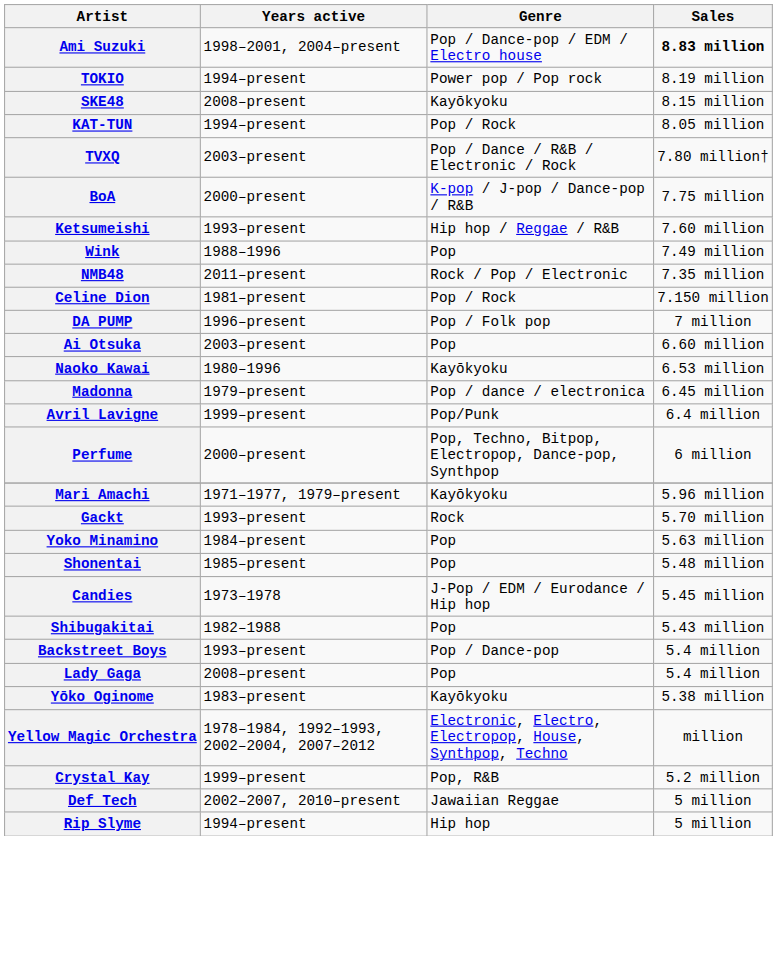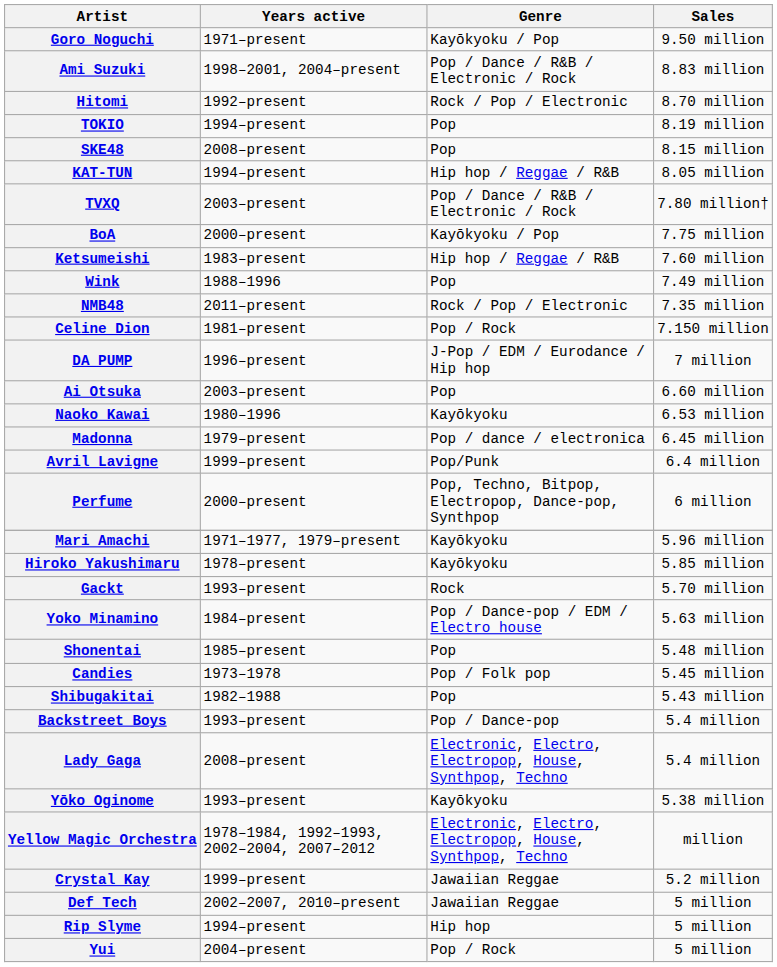+ row: Goro Noguchi | 1971–present | Kayōkyoku / Pop | 9.50 million
Ami Suzuki | Genre: Pop / Dance-pop / EDM / Electro house -> Pop / Dance / R&B / Electronic / Rock
Ami Suzuki | Sales: bold -> normal
+ row: Hitomi | 1992–present | Rock / Pop / Electronic | 8.70 million
TOKIO | Genre: Power pop / Pop rock -> Pop
SKE48 | Genre: Kayōkyoku -> Pop
KAT-TUN | Genre: Pop / Rock -> Hip hop / Reggae / R&B
BoA | Genre: K-pop / J-pop / Dance-pop / R&B -> Kayōkyoku / Pop
Ketsumeishi | Years active: 1993–present -> 1983–present
DA PUMP | Genre: Pop / Folk pop -> J-Pop / EDM / Eurodance / Hip hop
+ row: Hiroko Yakushimaru | 1978–present | Kayōkyoku | 5.85 million
Yoko Minamino | Genre: Pop -> Pop / Dance-pop / EDM / Electro house
Candies | Genre: J-Pop / EDM / Eurodance / Hip hop -> Pop / Folk pop
Lady Gaga | Genre: Pop -> Electronic, Electro, Electropop, House, Synthpop, Techno
Yōko Oginome | Years active: 1983–present -> 1993–present
Crystal Kay | Genre: Pop, R&B -> Jawaiian Reggae
+ row: Yui | 2004–present | Pop / Rock | 5 million
